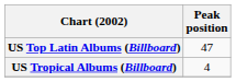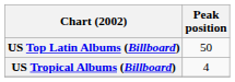US Top Latin Albums (Billboard) | Peak position: 47 -> 50
